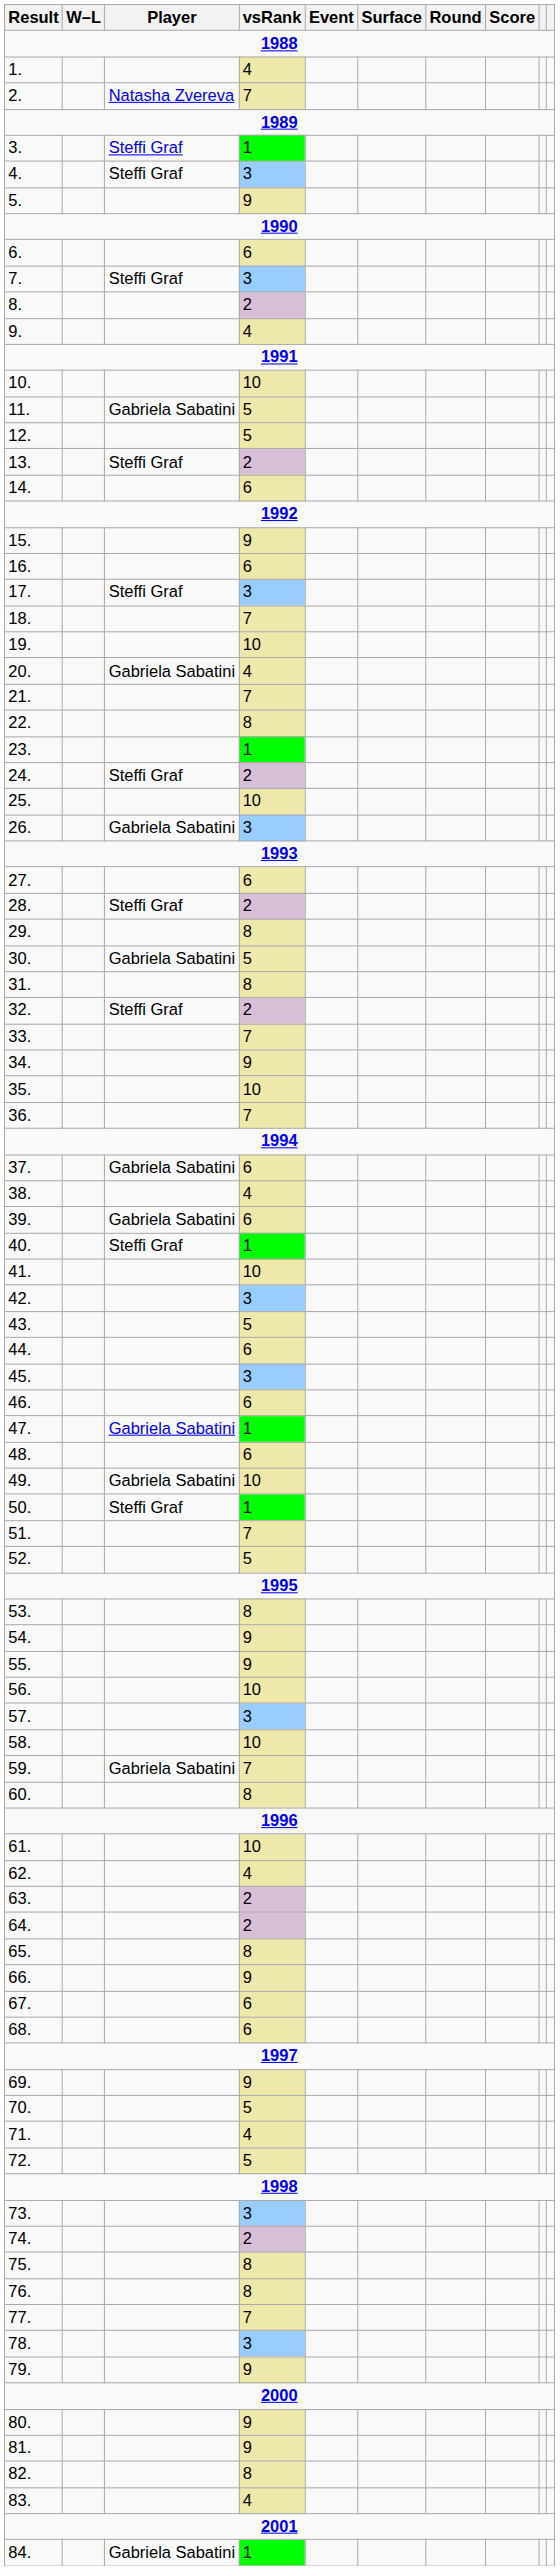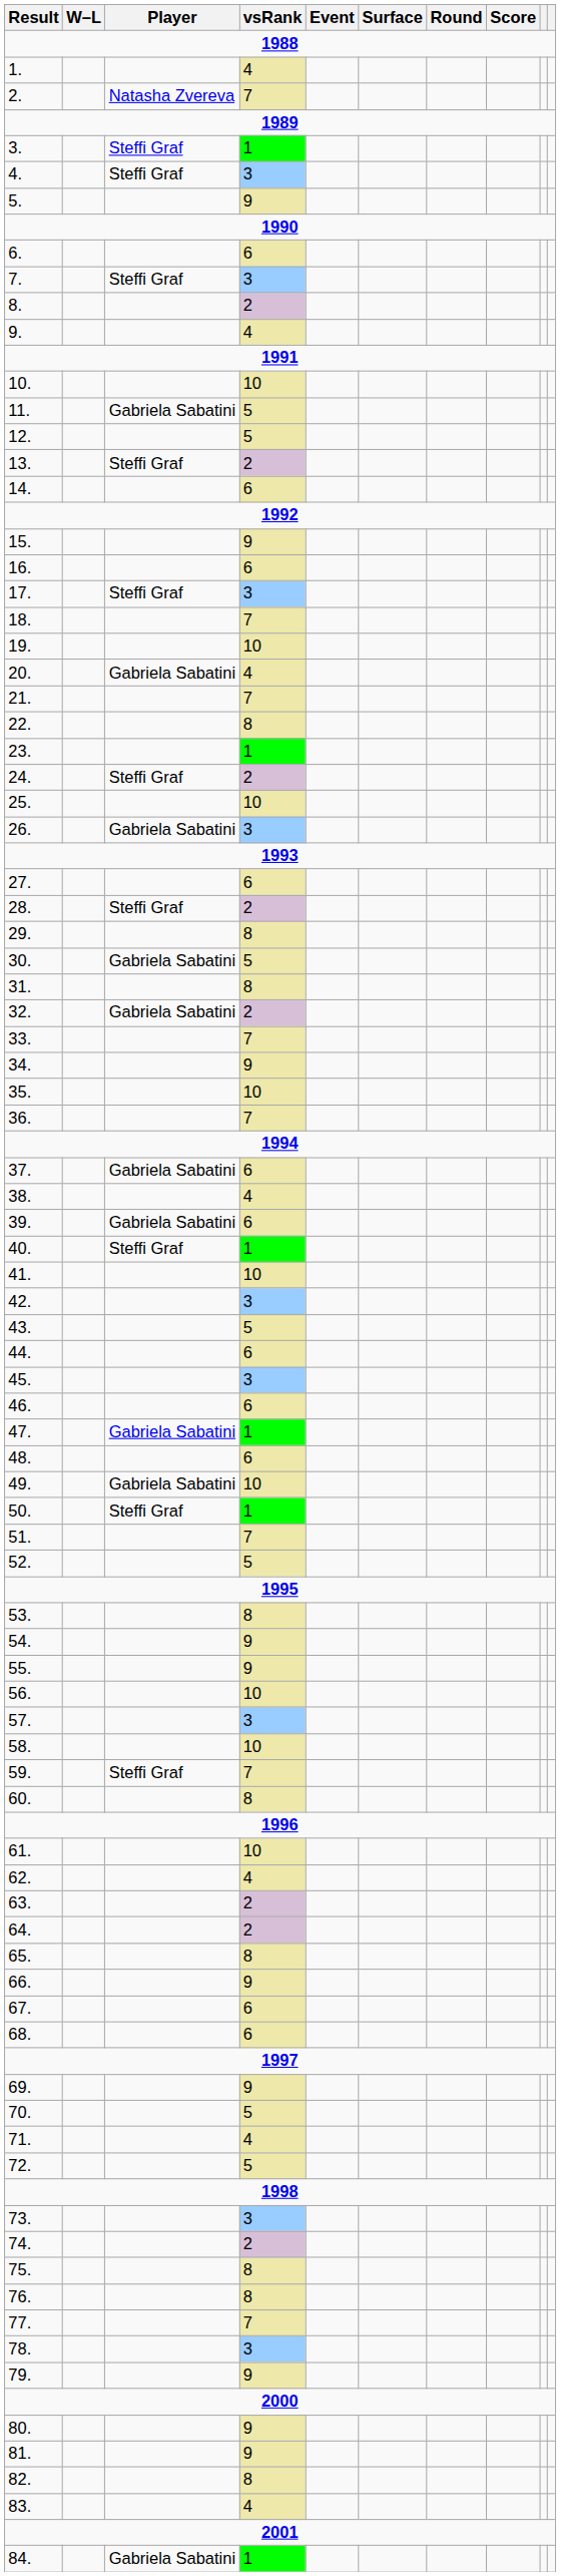32. | Player: Steffi Graf -> Gabriela Sabatini
59. | Player: Gabriela Sabatini -> Steffi Graf
